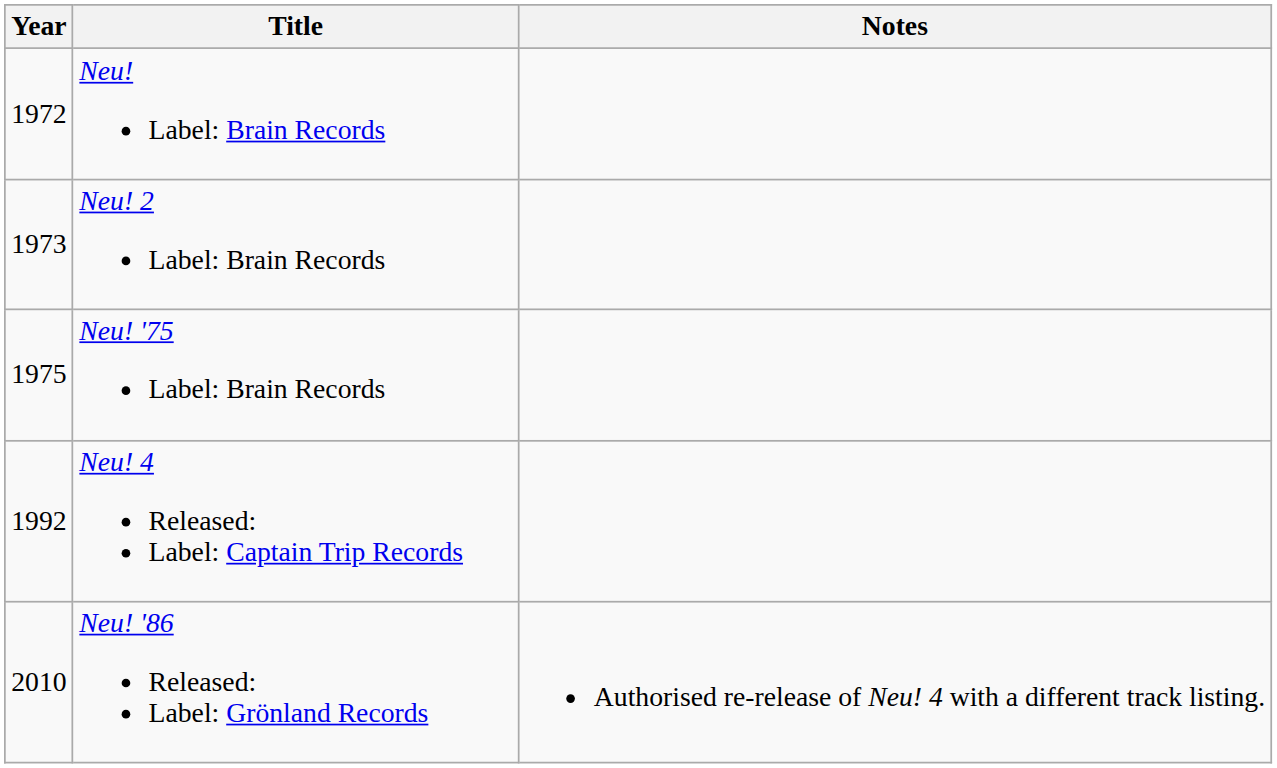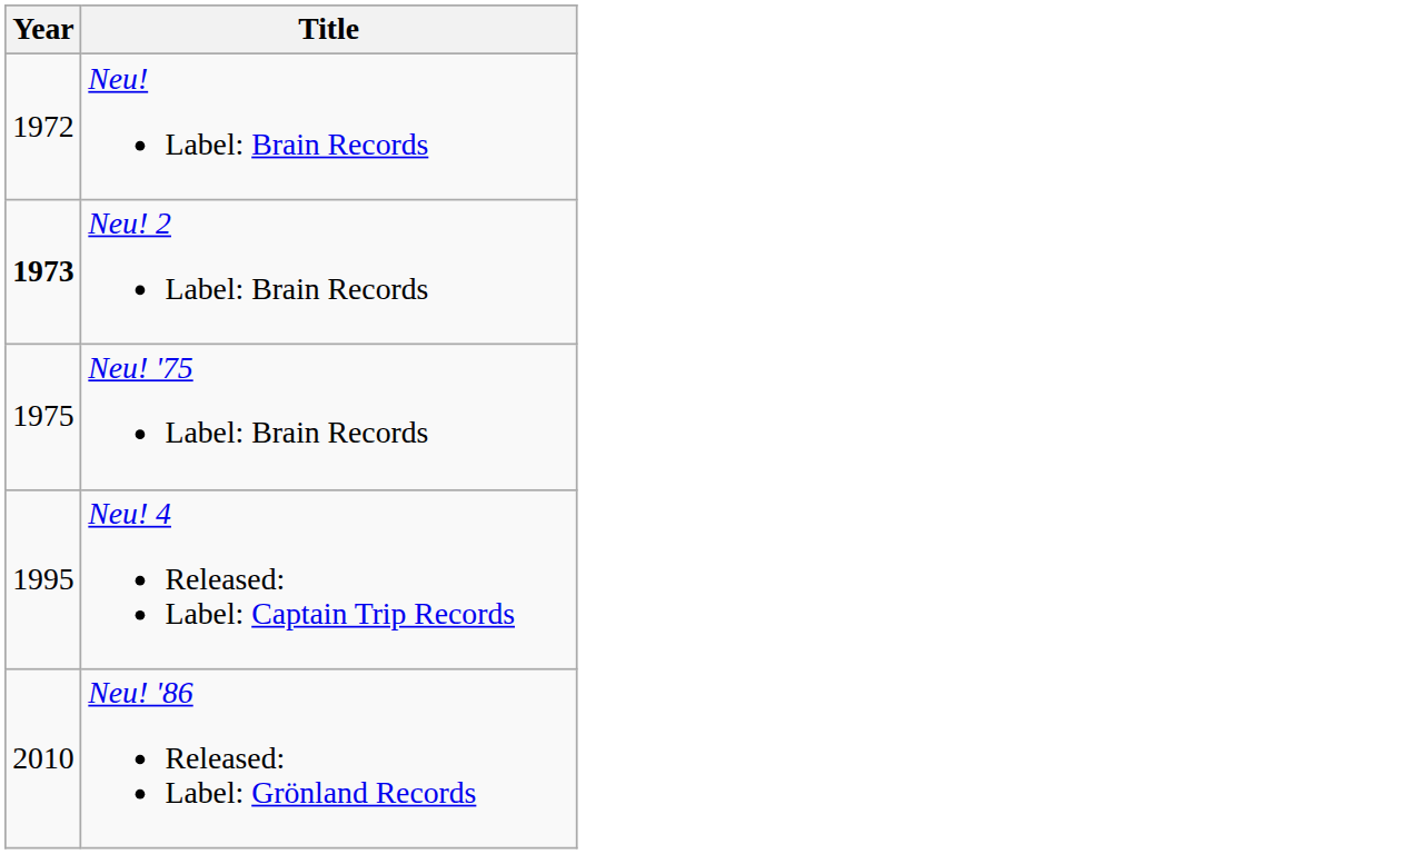- column: Notes | Authorised re-release of Neu! 4 with a different track listing.
Neu! 2 Label: Brain Records | Year: normal -> bold
Neu! 4 Released: Label: Captain Trip Records | Year: 1992 -> 1995
